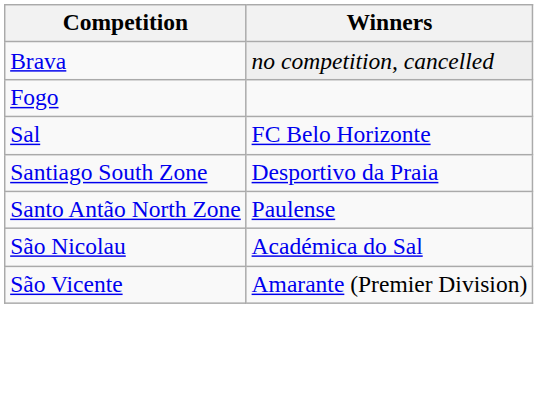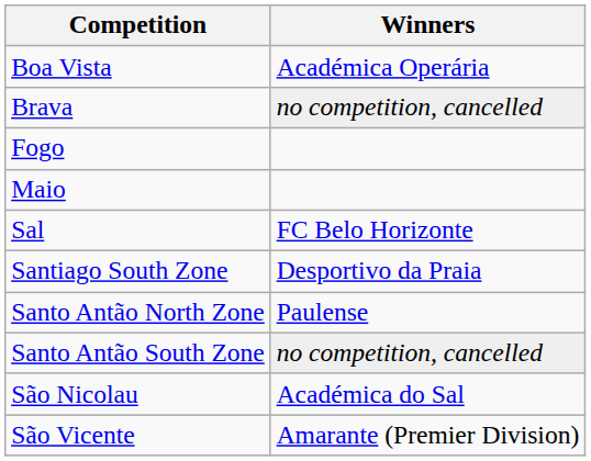+ row: Boa Vista | Académica Operária
+ row: Maio
+ row: Santo Antão South Zone | no competition, cancelled
